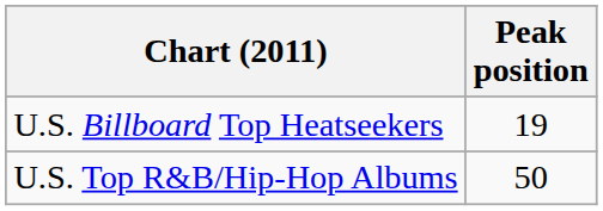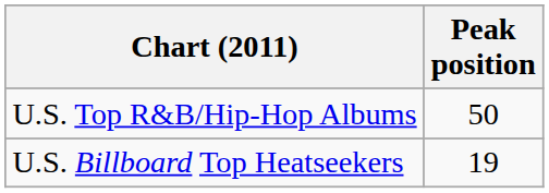rows swapped: U.S. Billboard Top Heatseekers <-> U.S. Top R&B/Hip-Hop Albums
